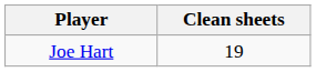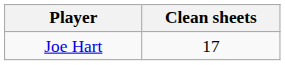Joe Hart | Clean sheets: 19 -> 17
